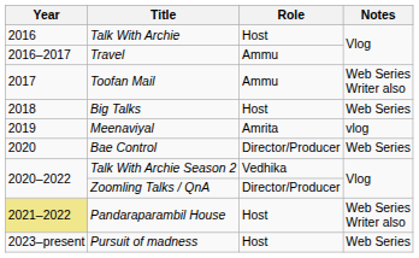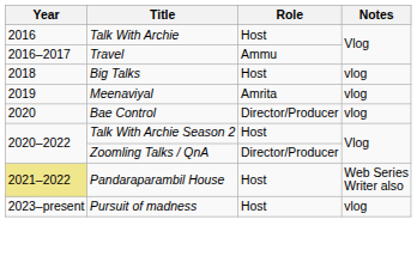- row: 2017 | Toofan Mail | Ammu | Web Series Writer also
Big Talks | Notes: Web Series -> vlog
Bae Control | Notes: Web Series -> vlog
Talk With Archie Season 2 | Role: Vedhika -> Host
Pursuit of madness | Notes: Web Series -> vlog
